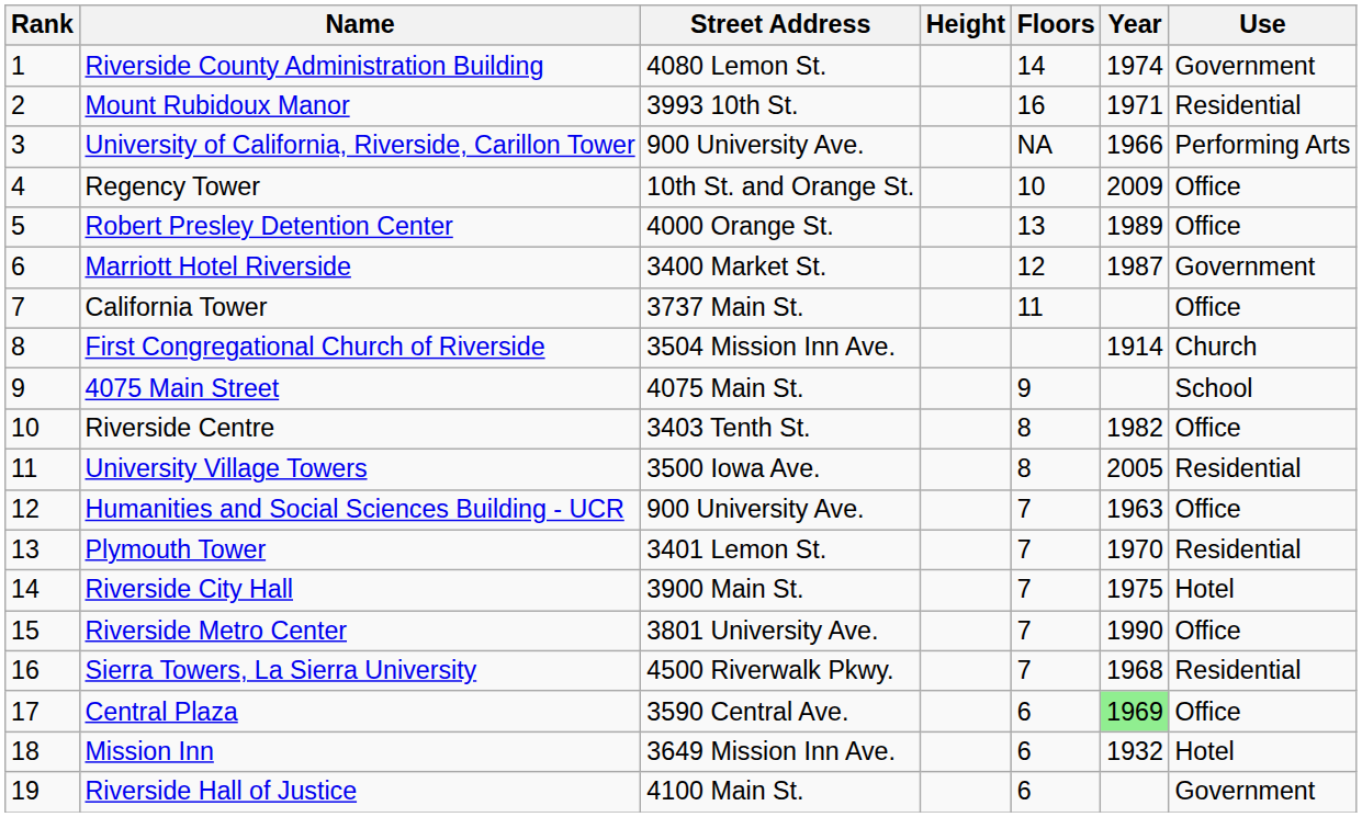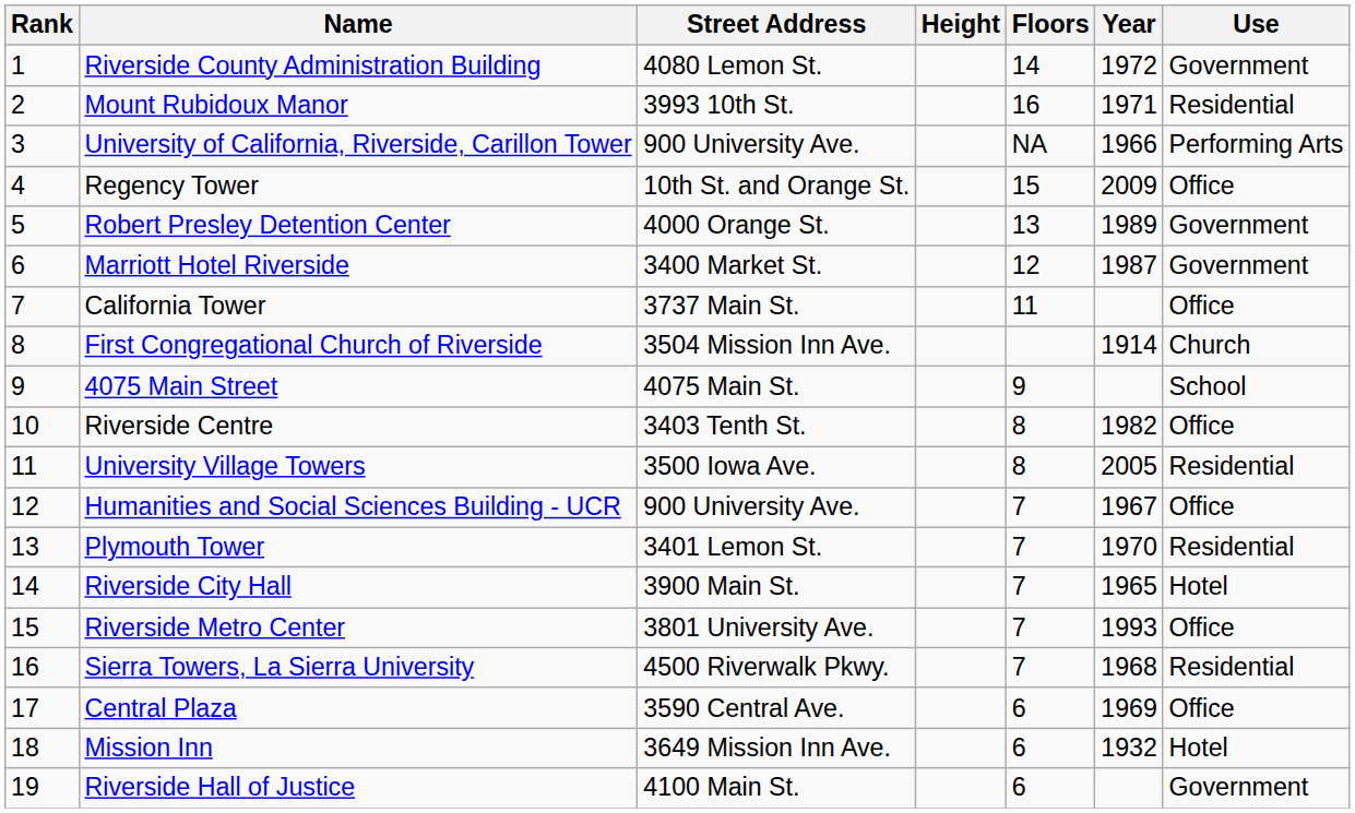Riverside County Administration Building | Year: 1974 -> 1972
Regency Tower | Floors: 10 -> 15
Robert Presley Detention Center | Use: Office -> Government
Humanities and Social Sciences Building - UCR | Year: 1963 -> 1967
Riverside City Hall | Year: 1975 -> 1965
Riverside Metro Center | Year: 1990 -> 1993
Central Plaza | Year: lightgreen background -> no background
